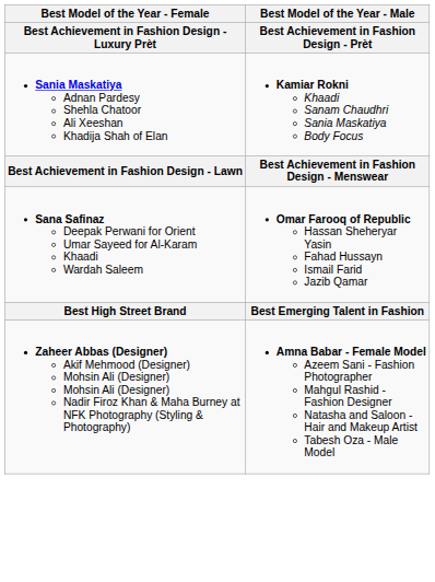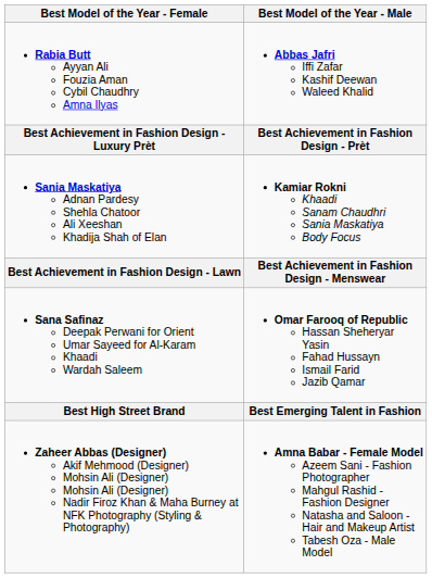+ row: Rabia Butt Ayyan Ali Fouzia Aman Cybil Chaudhry Amna Ilyas | Abbas Jafri Iffi Zafar Kashif Deewan Waleed Khalid
